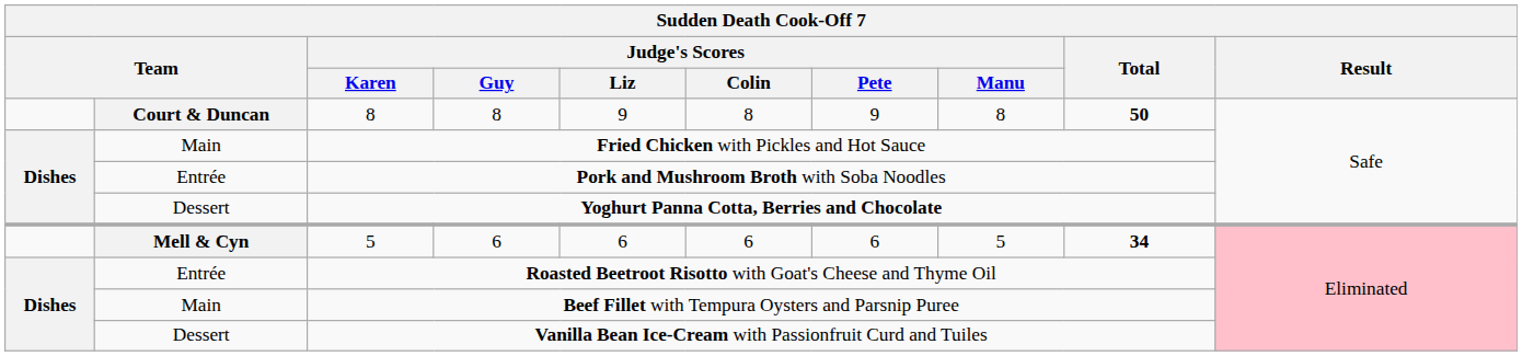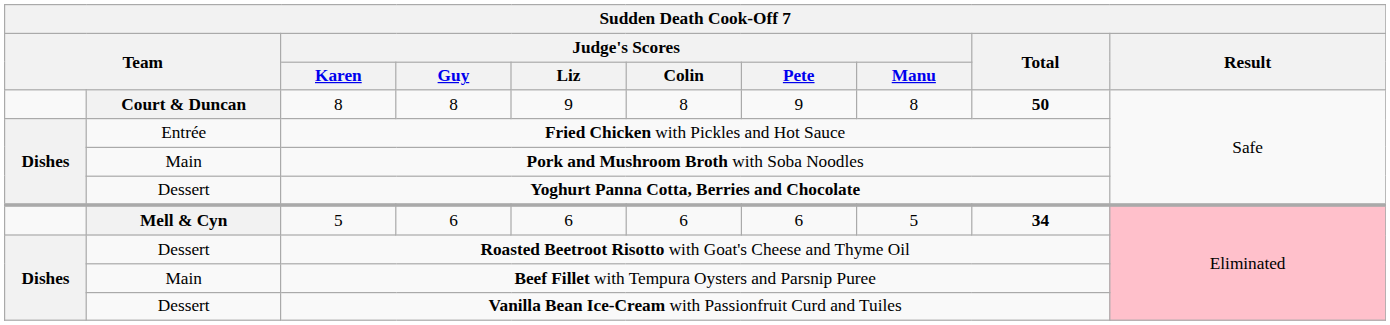Fried Chicken with Pickles and Hot Sauce | column 2: Main -> Entrée
Pork and Mushroom Broth with Soba Noodles | column 2: Entrée -> Main
Roasted Beetroot Risotto with Goat's Cheese and Thyme Oil | column 2: Entrée -> Dessert
